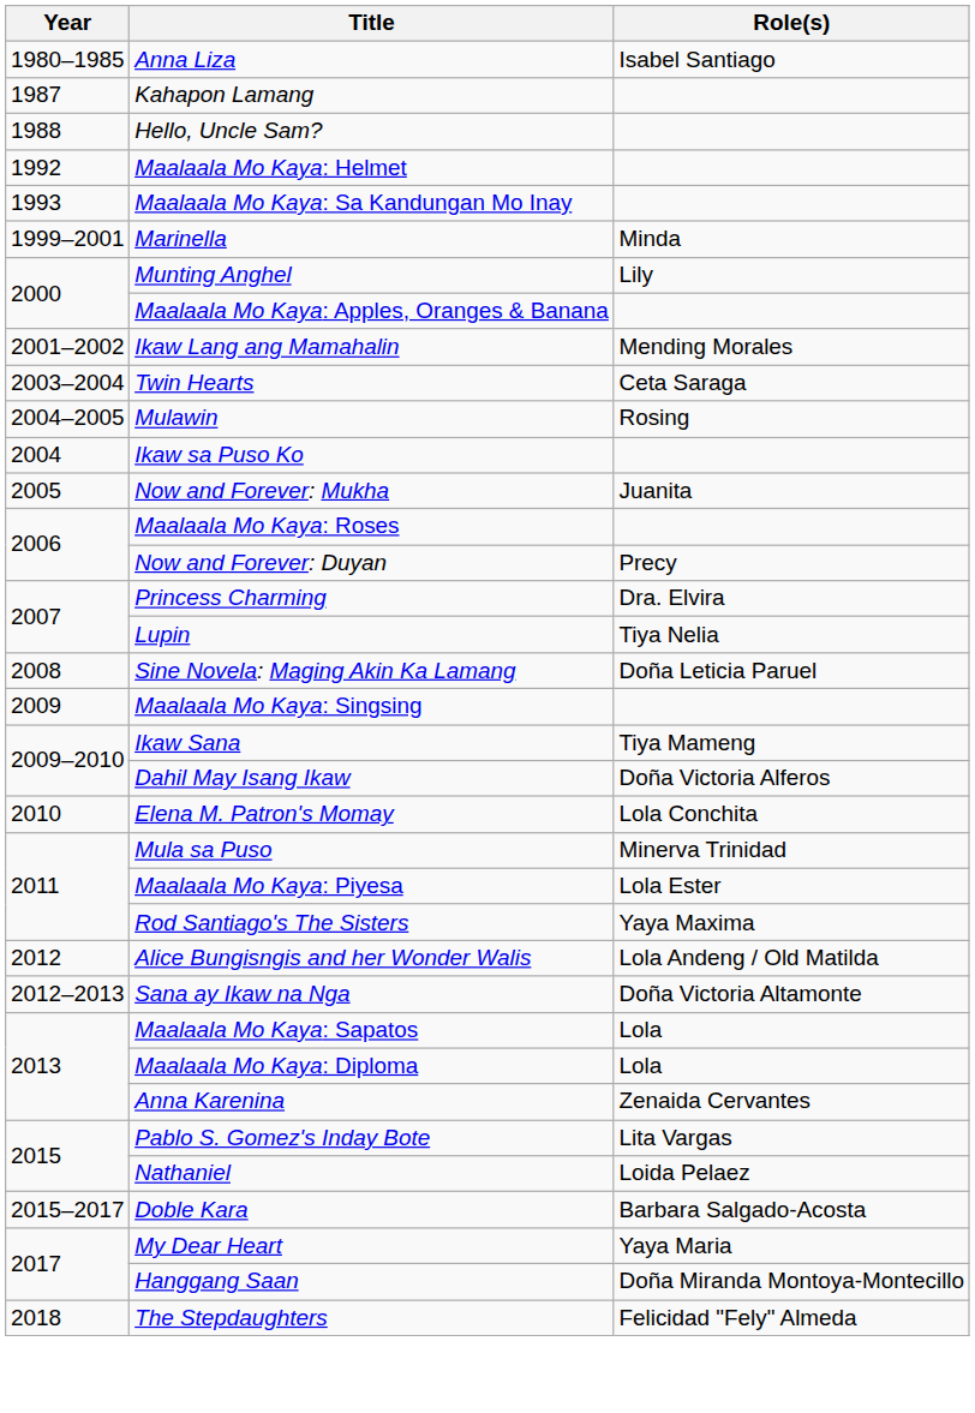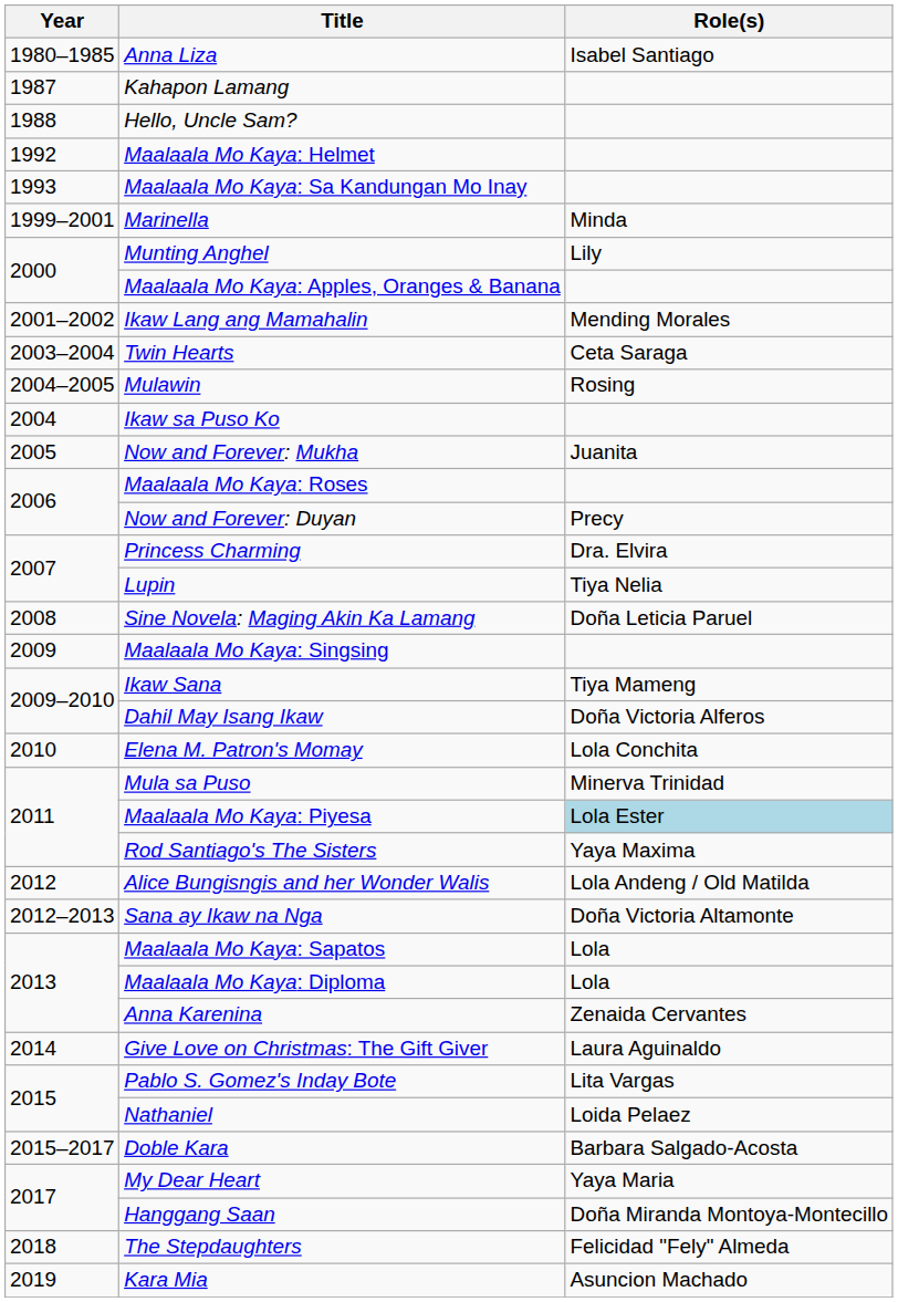Maalaala Mo Kaya: Piyesa | Role(s): no background -> lightblue background
+ row: 2014 | Give Love on Christmas: The Gift Giver | Laura Aguinaldo
+ row: 2019 | Kara Mia | Asuncion Machado
